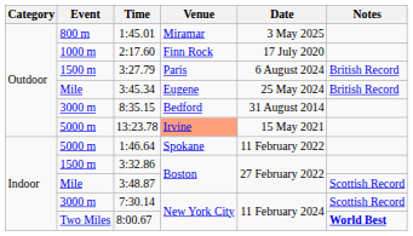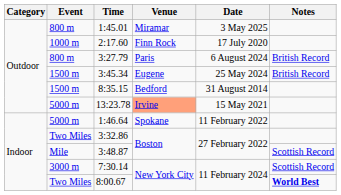3:27.79 | Event: 1500 m -> 800 m
3:45.34 | Event: Mile -> 1500 m
8:35.15 | Event: 3000 m -> 1500 m
3:32.86 | Event: 1500 m -> Two Miles
